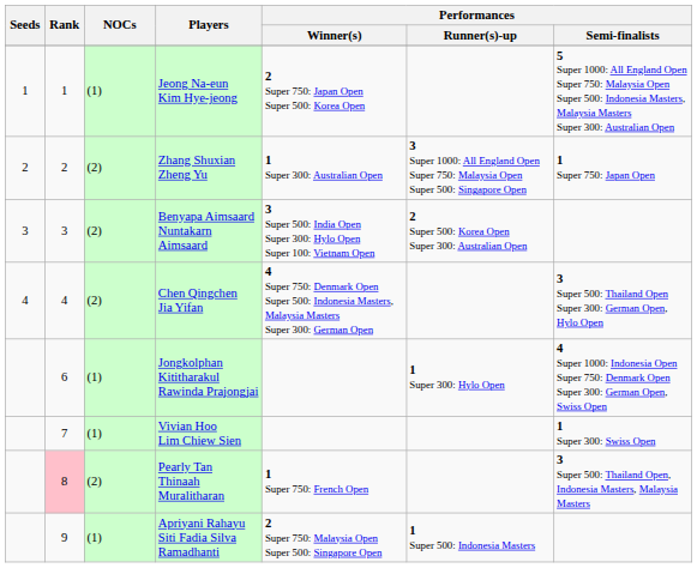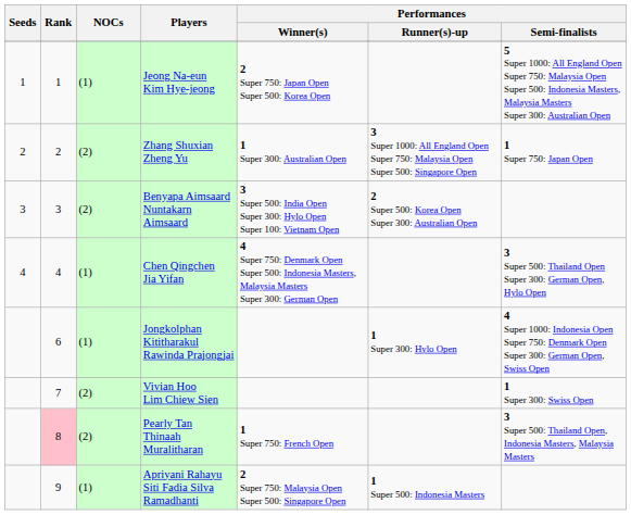Chen Qingchen Jia Yifan | NOCs: (2) -> (1)
Vivian Hoo Lim Chiew Sien | NOCs: (1) -> (2)
